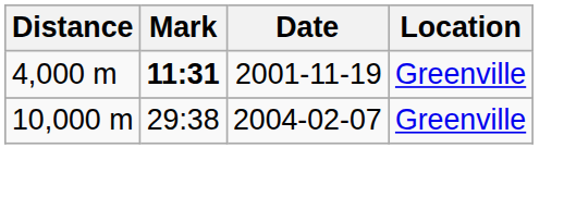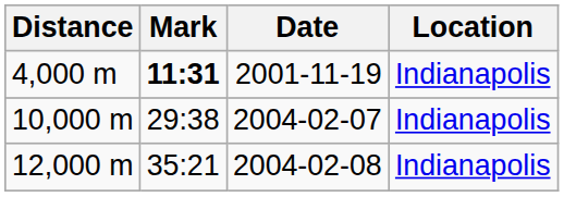4,000 m | Location: Greenville -> Indianapolis
10,000 m | Location: Greenville -> Indianapolis
+ row: 12,000 m | 35:21 | 2004-02-08 | Indianapolis
